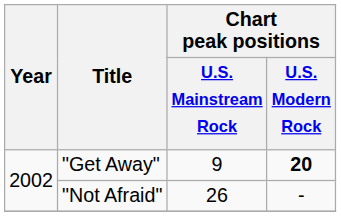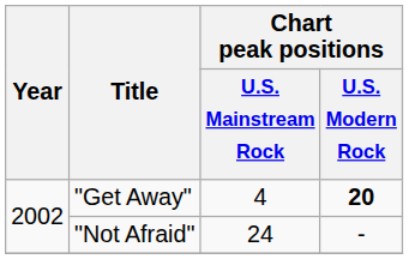"Get Away" | Chart peak positions / U.S. Mainstream Rock: 9 -> 4
"Not Afraid" | Chart peak positions / U.S. Mainstream Rock: 26 -> 24
